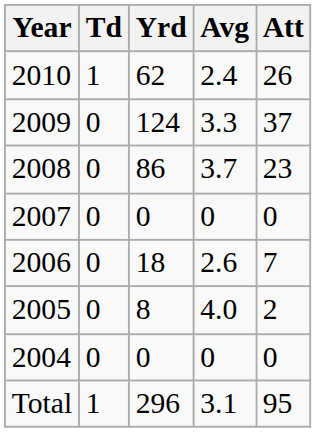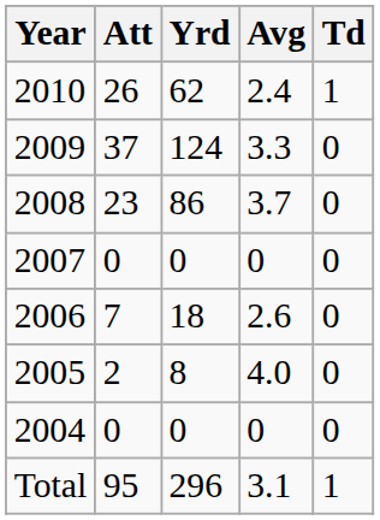columns swapped: Att <-> Td
